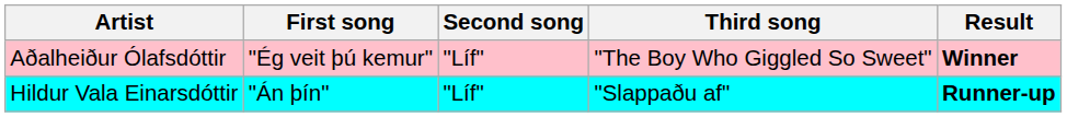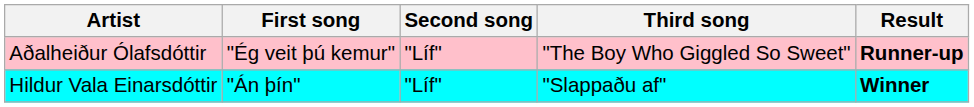Aðalheiður Ólafsdóttir | Result: Winner -> Runner-up
Hildur Vala Einarsdóttir | Result: Runner-up -> Winner
